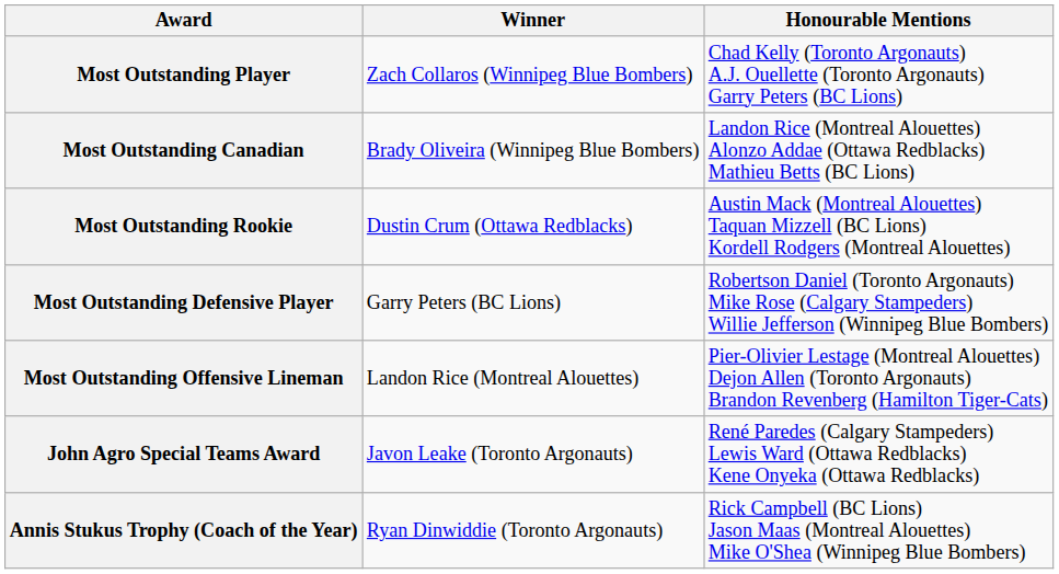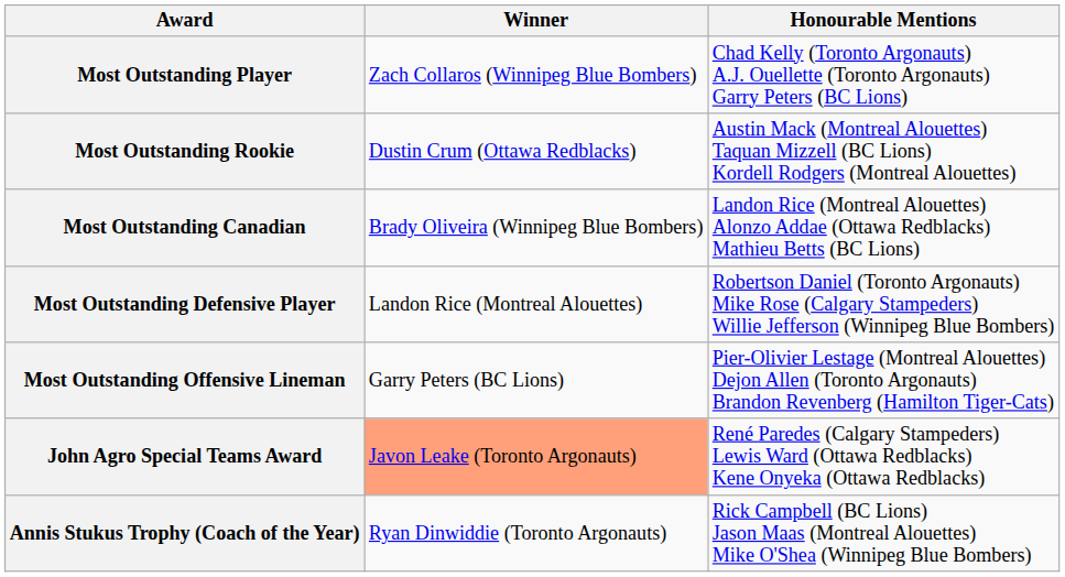rows swapped: Most Outstanding Rookie <-> Most Outstanding Canadian
Most Outstanding Defensive Player | Winner: Garry Peters (BC Lions) -> Landon Rice (Montreal Alouettes)
Most Outstanding Offensive Lineman | Winner: Landon Rice (Montreal Alouettes) -> Garry Peters (BC Lions)
John Agro Special Teams Award | Winner: no background -> lightsalmon background
